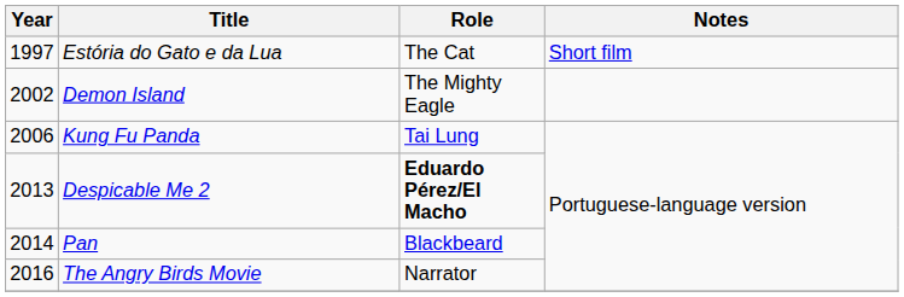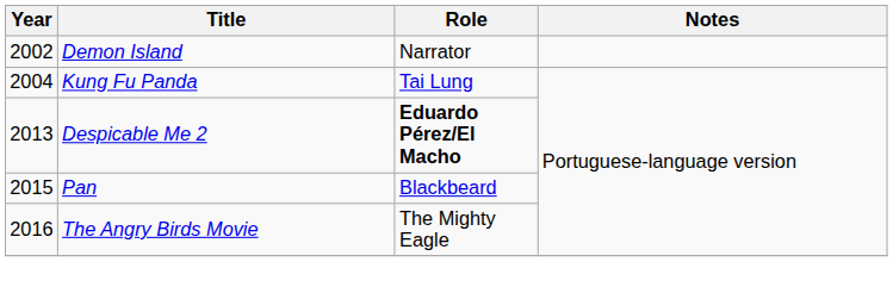- row: 1997 | Estória do Gato e da Lua | The Cat | Short film
Demon Island | Role: The Mighty Eagle -> Narrator
Kung Fu Panda | Year: 2006 -> 2004
Pan | Year: 2014 -> 2015
The Angry Birds Movie | Role: Narrator -> The Mighty Eagle
